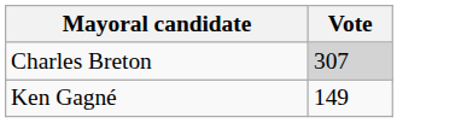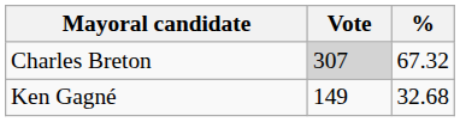+ column: % | 67.32 | 32.68
